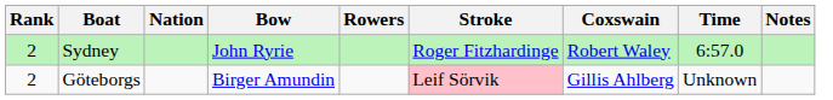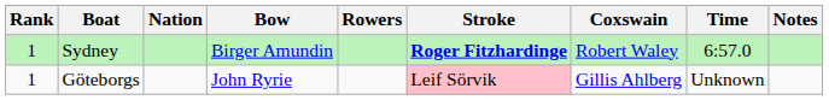Sydney | Rank: 2 -> 1
Sydney | Bow: John Ryrie -> Birger Amundin
Sydney | Stroke: normal -> bold
Göteborgs | Rank: 2 -> 1
Göteborgs | Bow: Birger Amundin -> John Ryrie
